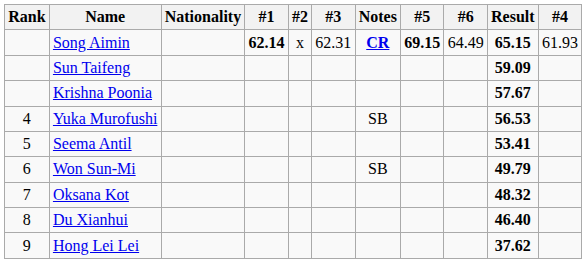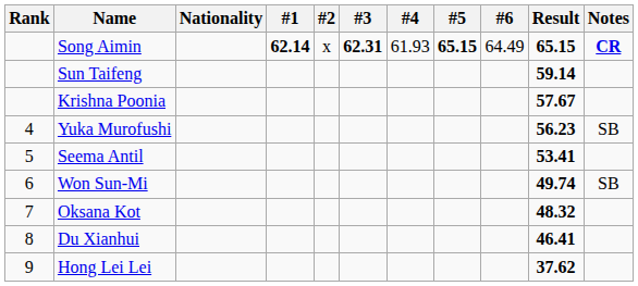columns swapped: #4 <-> Notes
Song Aimin | #3: normal -> bold
Song Aimin | #5: 69.15 -> 65.15
Sun Taifeng | Result: 59.09 -> 59.14
Yuka Murofushi | Result: 56.53 -> 56.23
Won Sun-Mi | Result: 49.79 -> 49.74
Du Xianhui | Result: 46.40 -> 46.41
